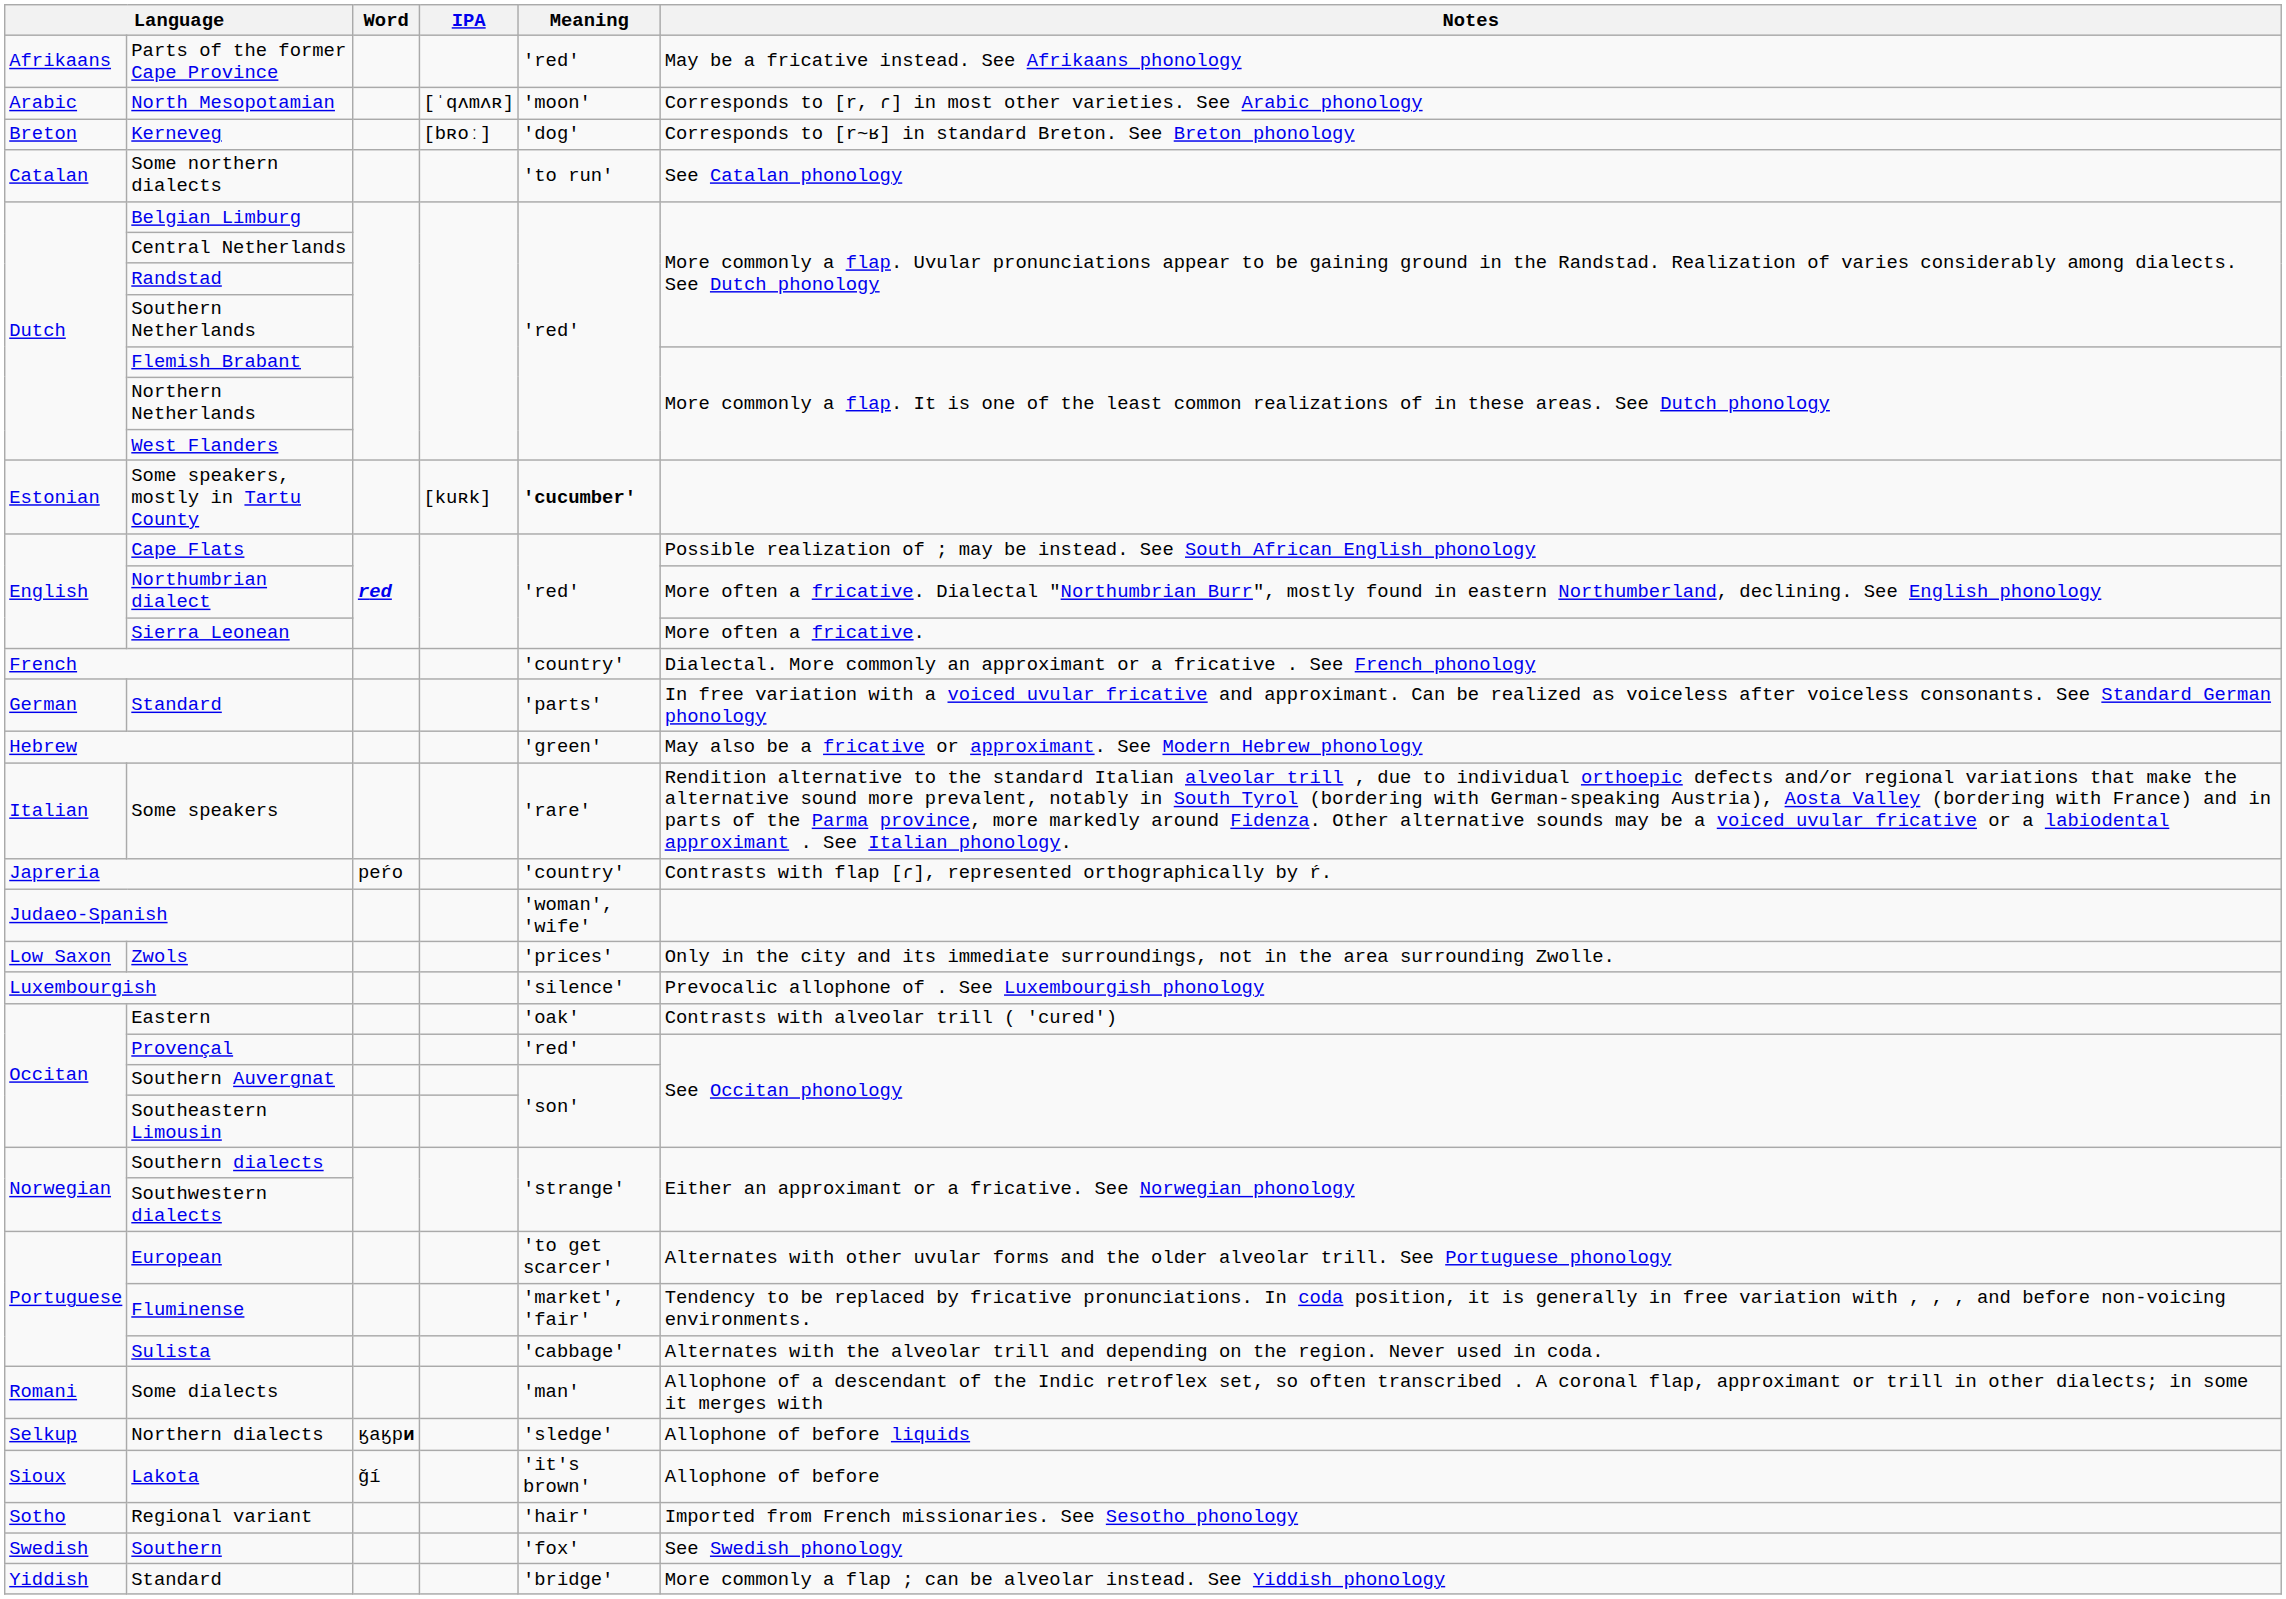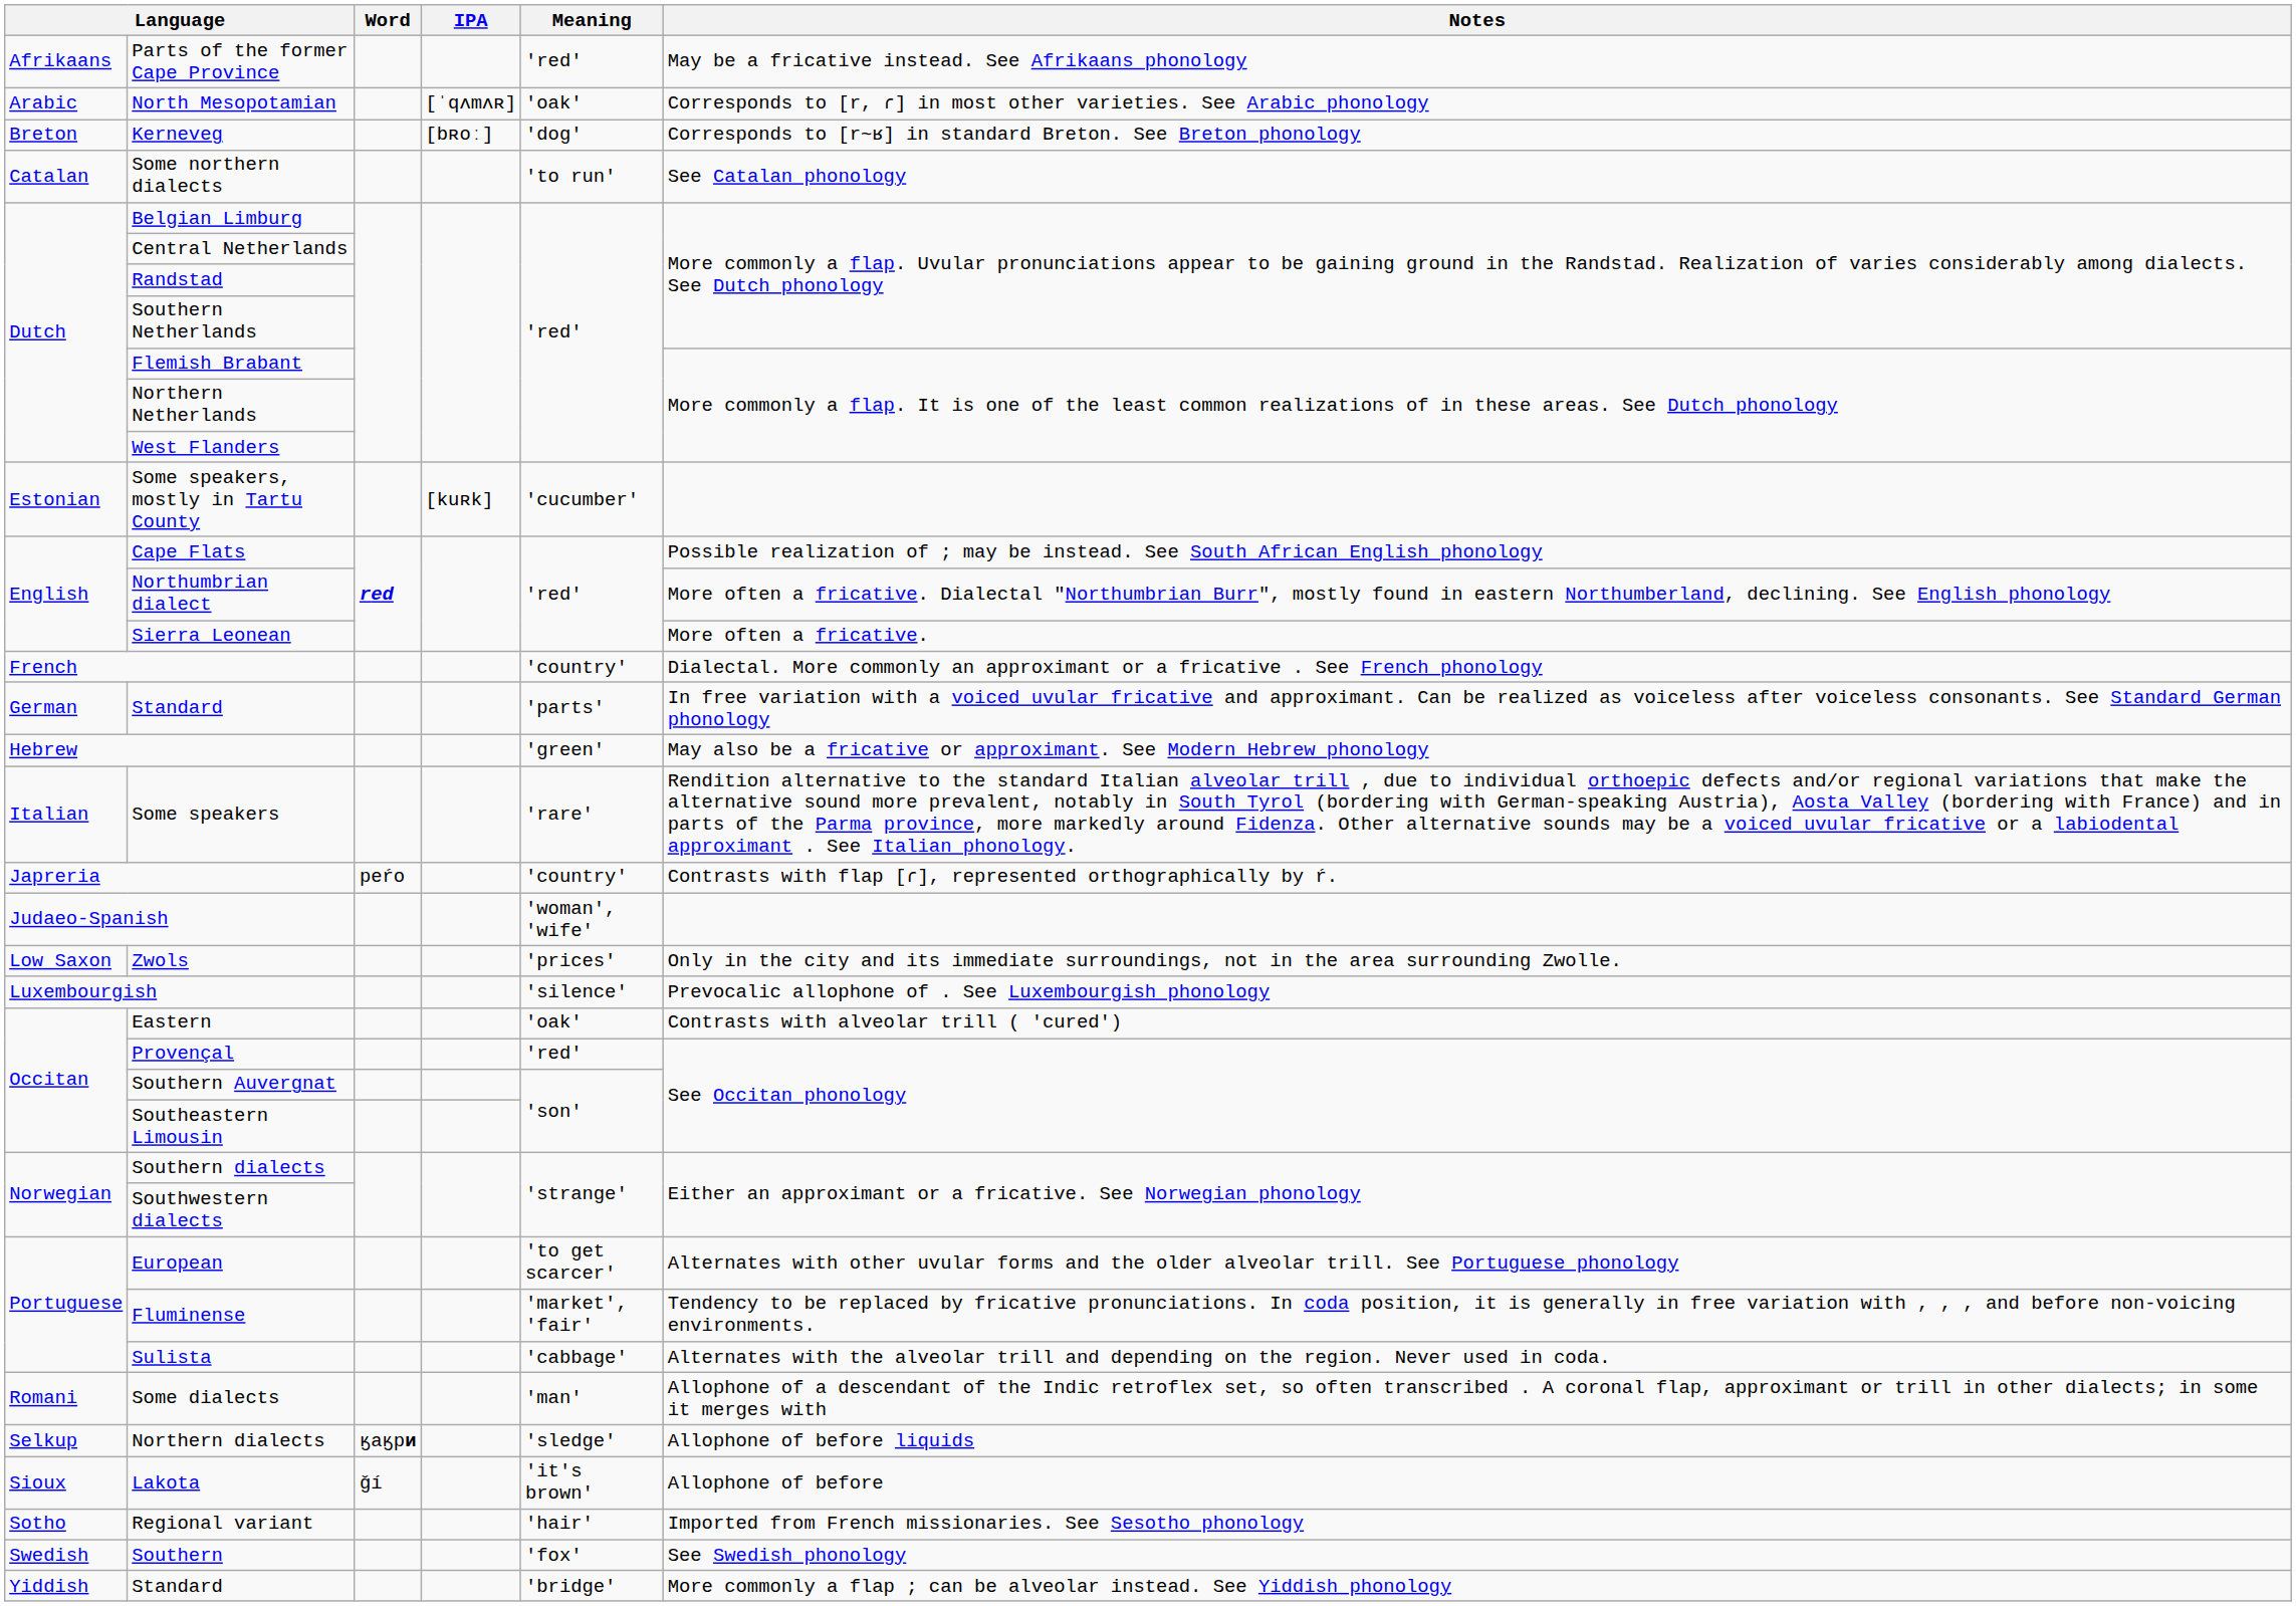North Mesopotamian | Meaning: 'moon' -> 'oak'
Some speakers, mostly in Tartu County | Meaning: bold -> normal
